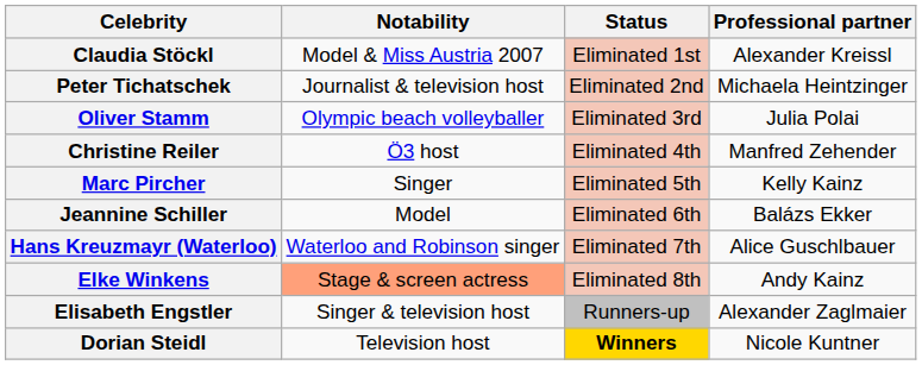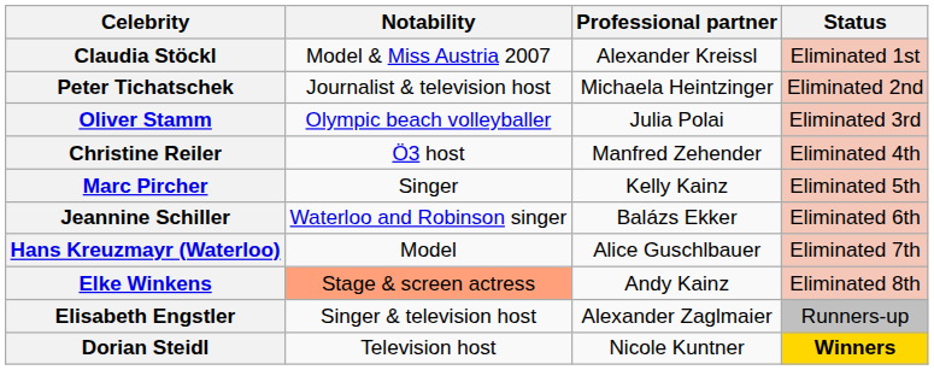columns swapped: Professional partner <-> Status
Jeannine Schiller | Notability: Model -> Waterloo and Robinson singer
Hans Kreuzmayr (Waterloo) | Notability: Waterloo and Robinson singer -> Model
